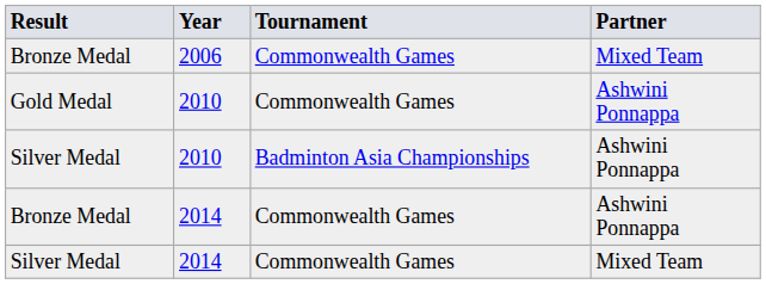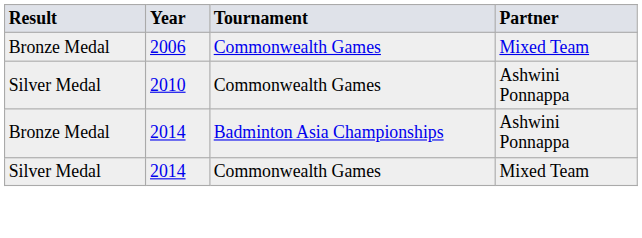- row: Gold Medal | 2010 | Commonwealth Games | Ashwini Ponnappa
Silver Medal / 2010 | Tournament: Badminton Asia Championships -> Commonwealth Games
Bronze Medal / 2014 | Tournament: Commonwealth Games -> Badminton Asia Championships
